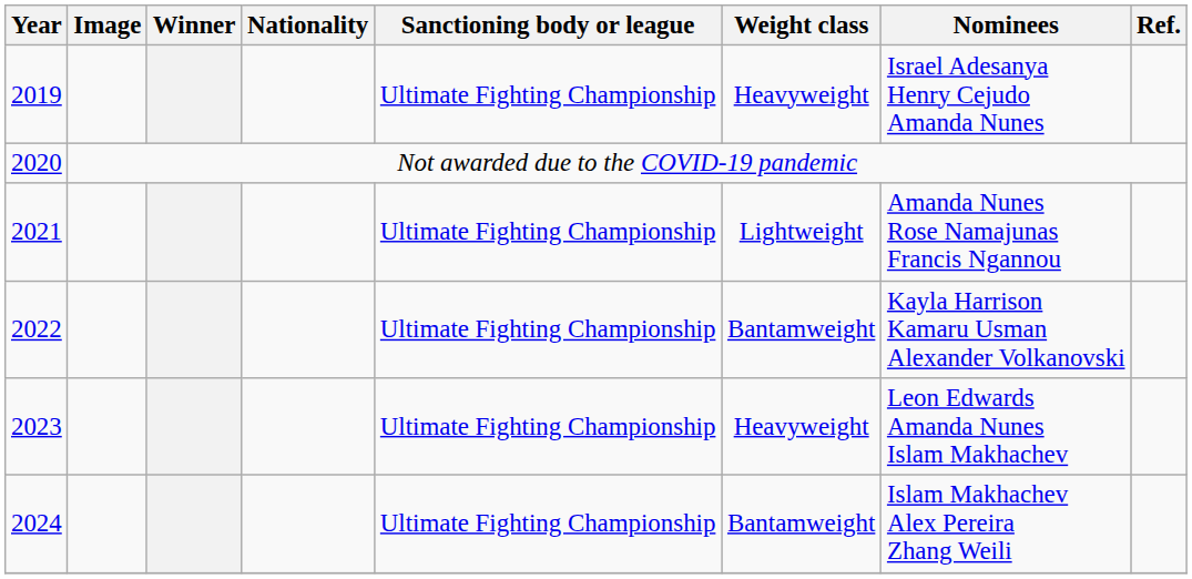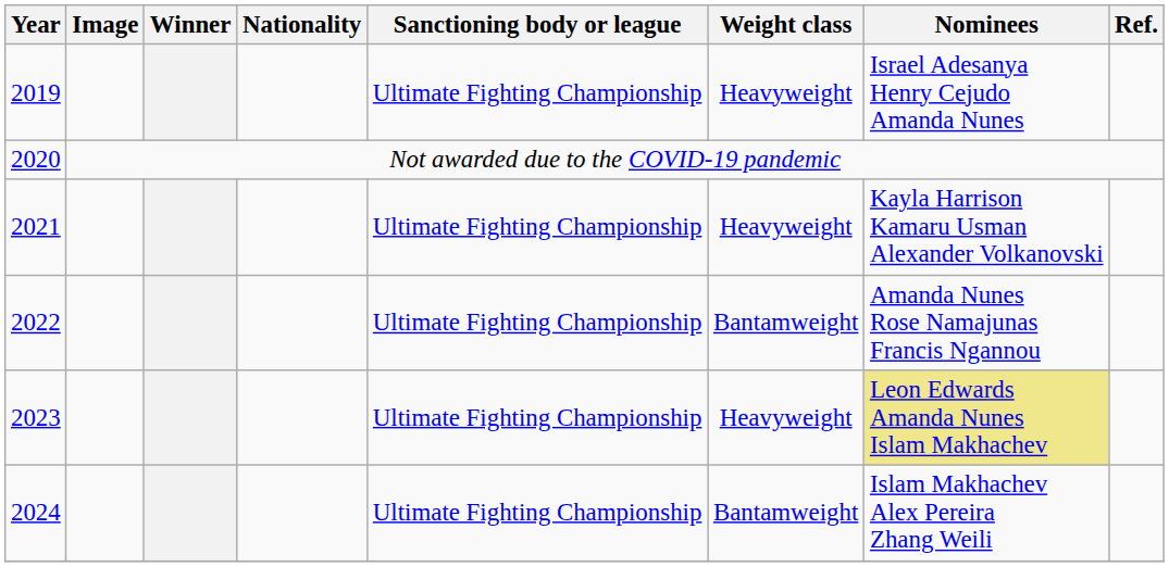2021 | Weight class: Lightweight -> Heavyweight
2021 | Nominees: Amanda Nunes Rose Namajunas Francis Ngannou -> Kayla Harrison Kamaru Usman Alexander Volkanovski
2022 | Nominees: Kayla Harrison Kamaru Usman Alexander Volkanovski -> Amanda Nunes Rose Namajunas Francis Ngannou
2023 | Nominees: no background -> khaki background
